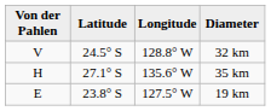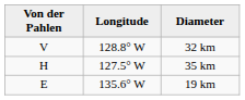- column: Latitude | 24.5° S | 27.1° S | 23.8° S
35 km | Longitude: 135.6° W -> 127.5° W
19 km | Longitude: 127.5° W -> 135.6° W
